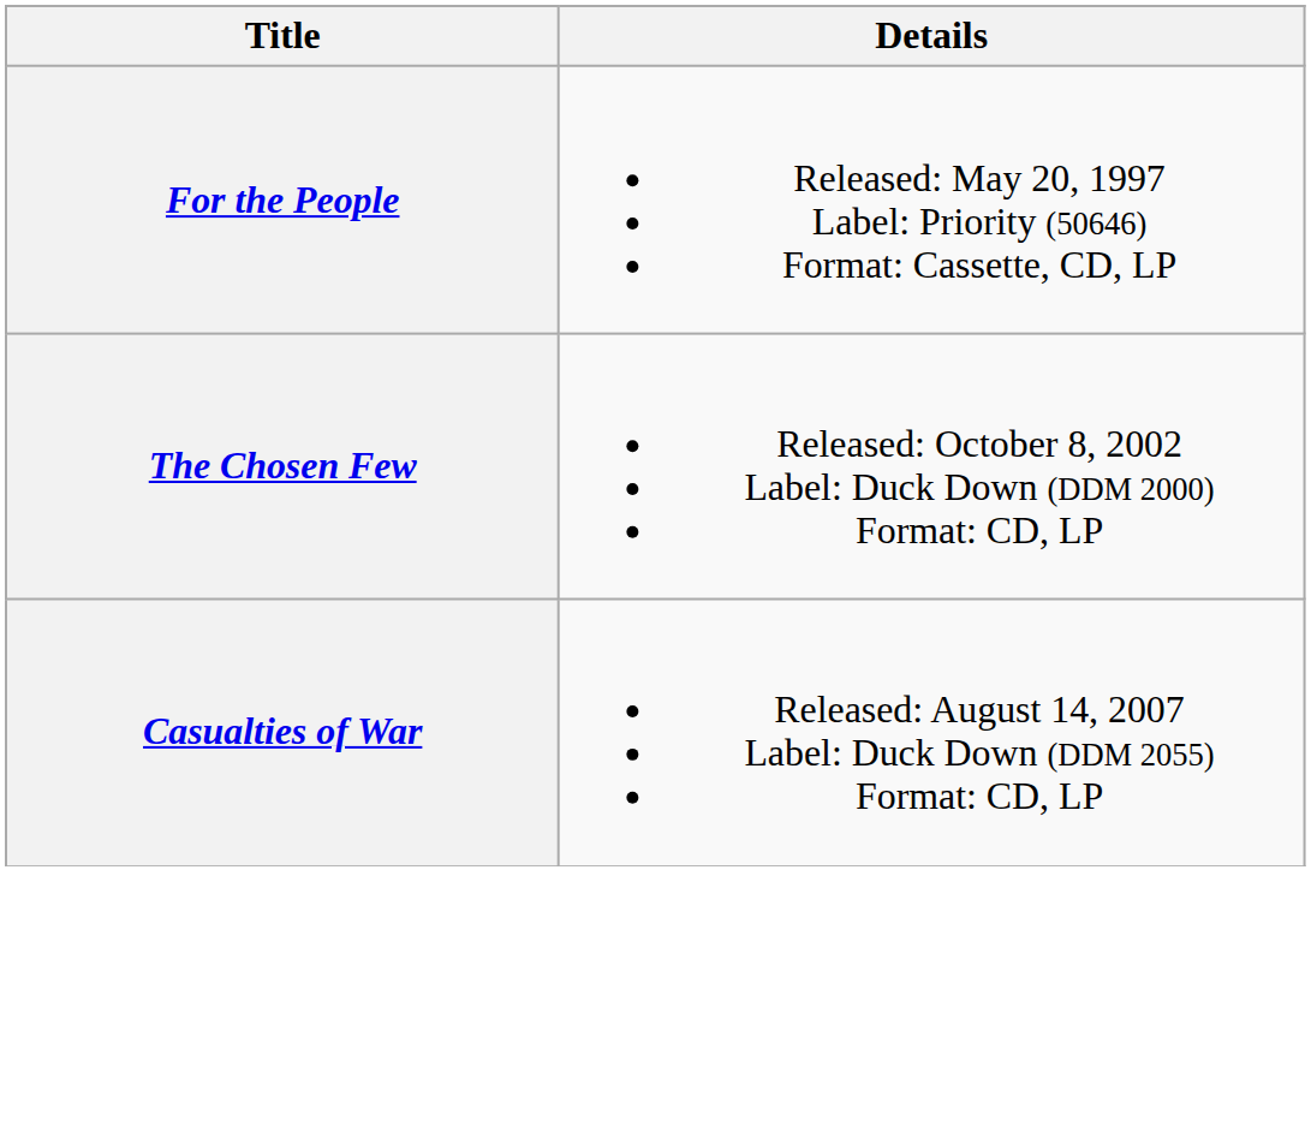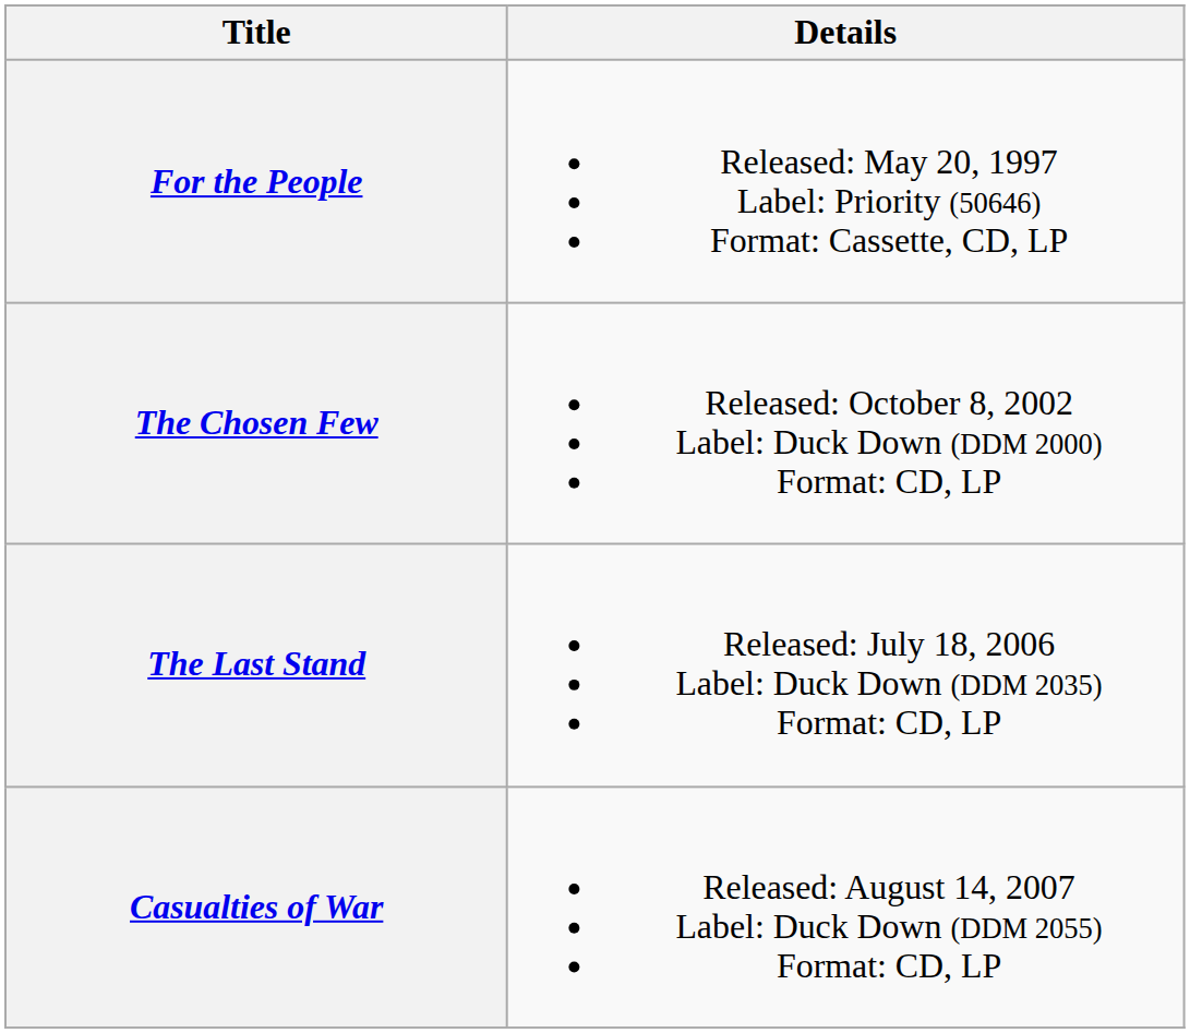+ row: The Last Stand | Released: July 18, 2006 Label: Duck Down (DDM 2035) Format: CD, LP
